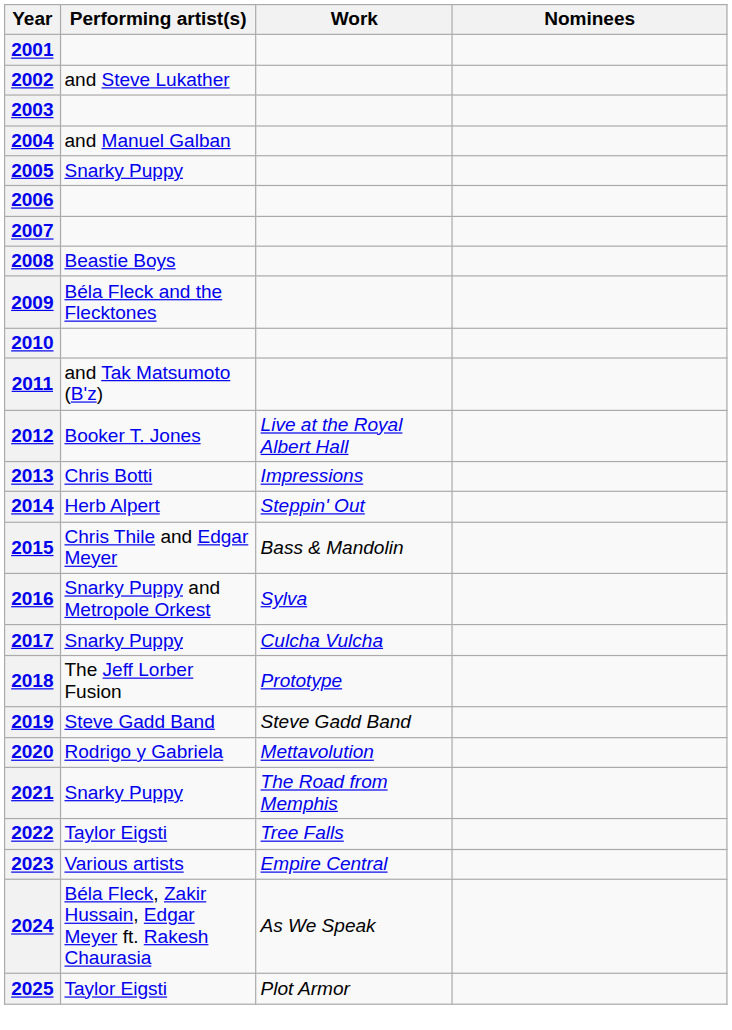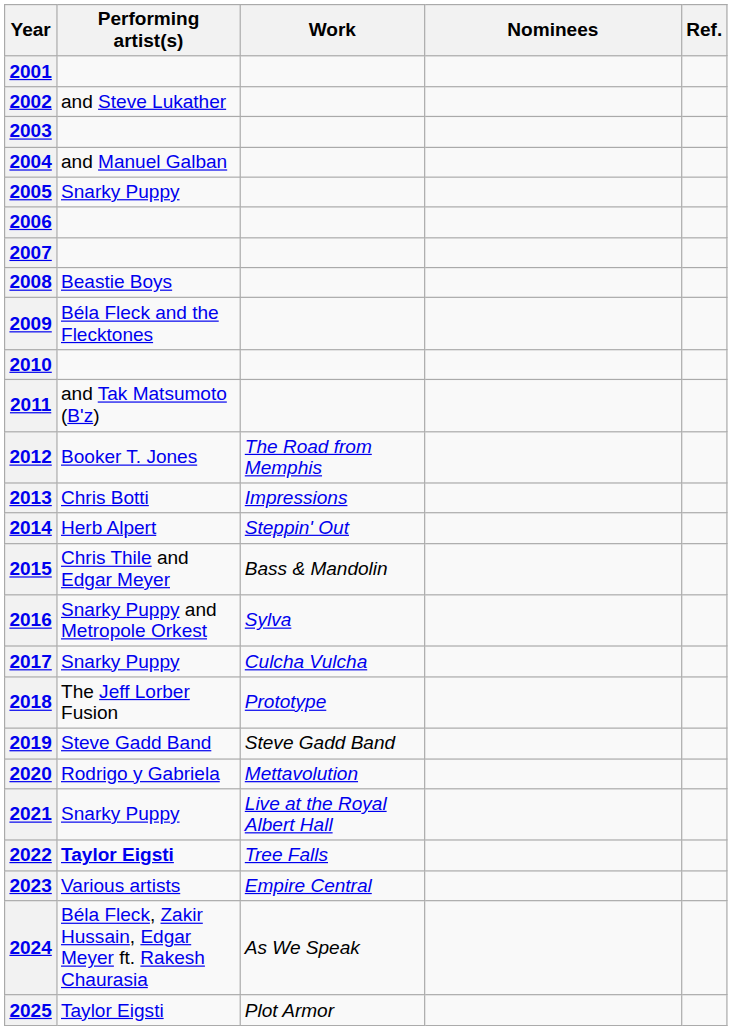+ column: Ref.
2012 | Work: Live at the Royal Albert Hall -> The Road from Memphis
2021 | Work: The Road from Memphis -> Live at the Royal Albert Hall
2022 | Performing artist(s): normal -> bold
